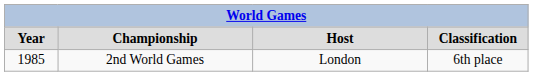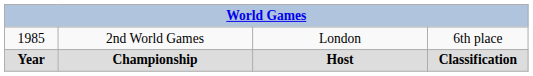rows swapped: Year <-> 1985
